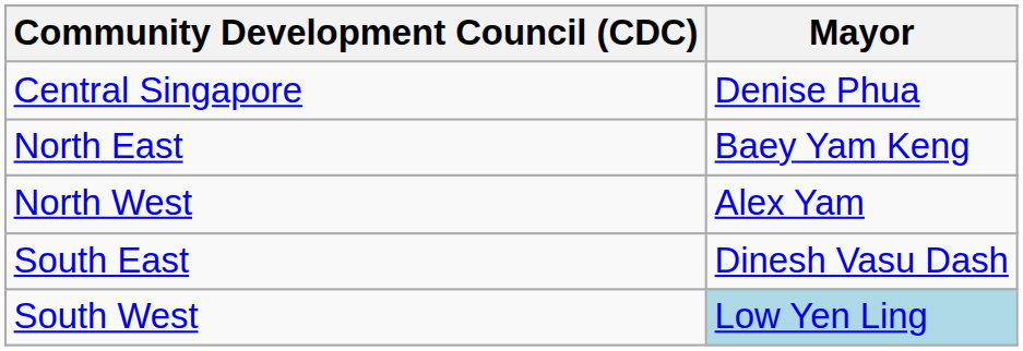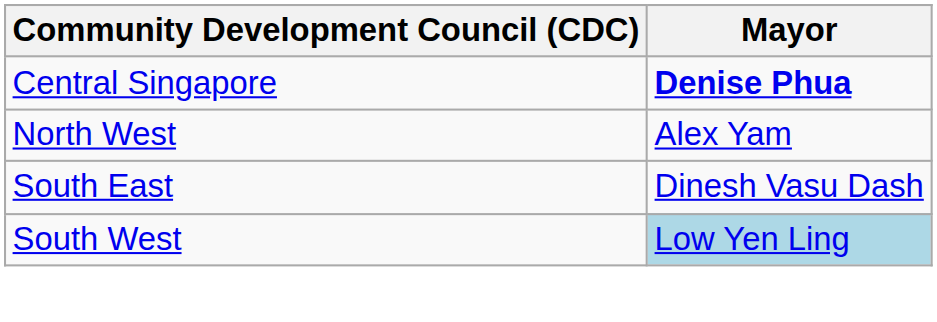Central Singapore | Mayor: normal -> bold
- row: North East | Baey Yam Keng
